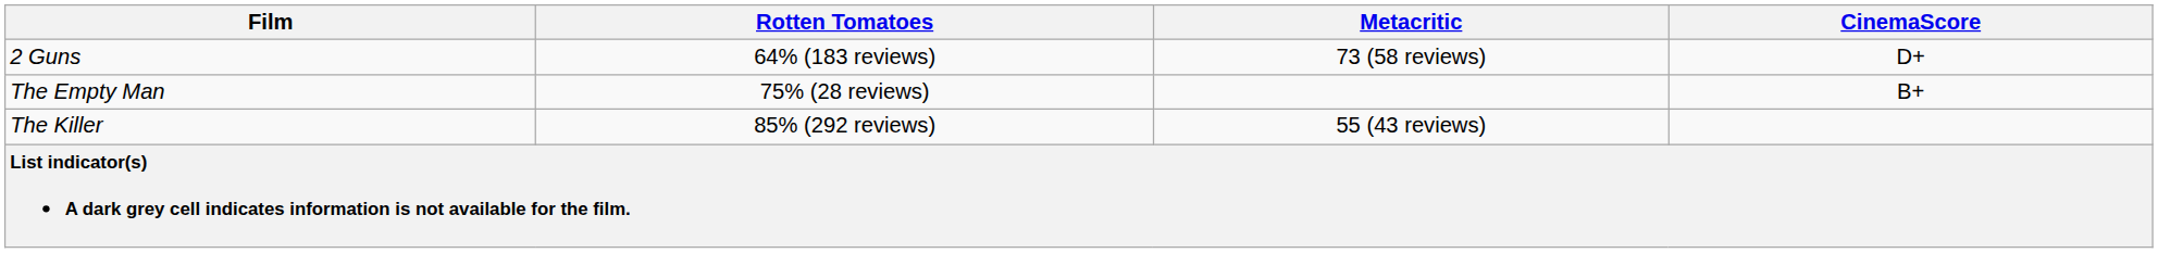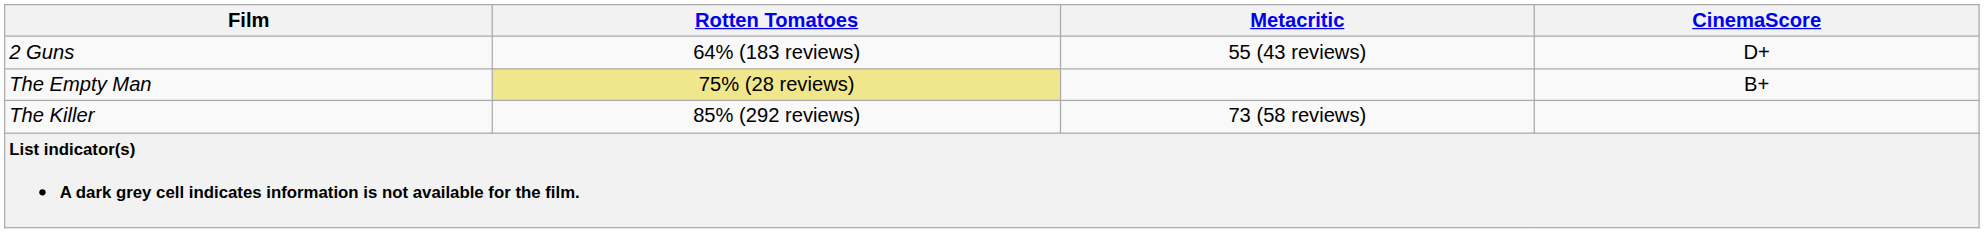2 Guns | Metacritic: 73 (58 reviews) -> 55 (43 reviews)
The Empty Man | Rotten Tomatoes: no background -> khaki background
The Killer | Metacritic: 55 (43 reviews) -> 73 (58 reviews)
